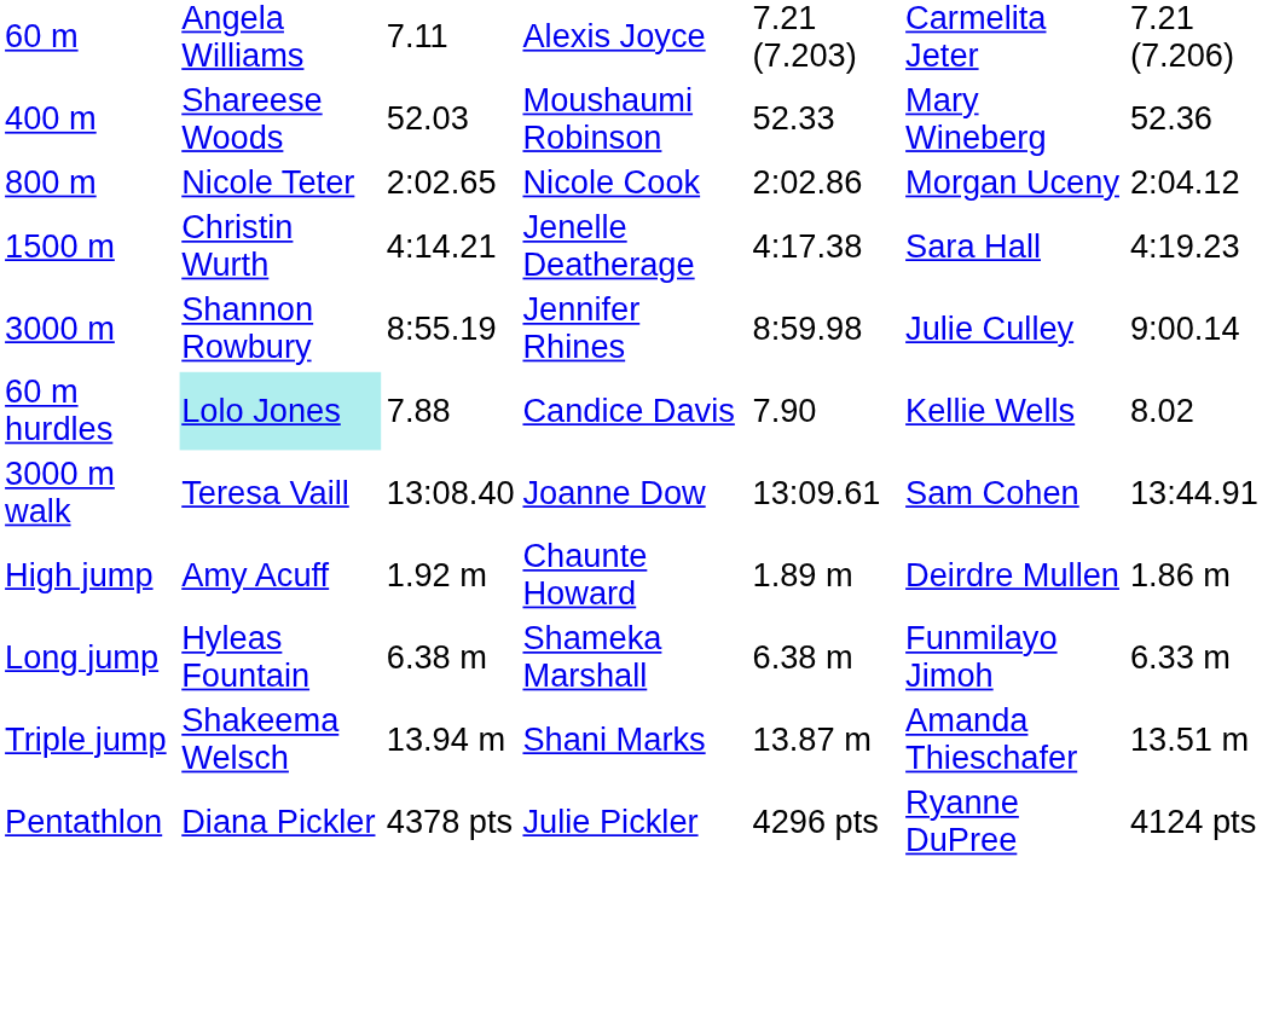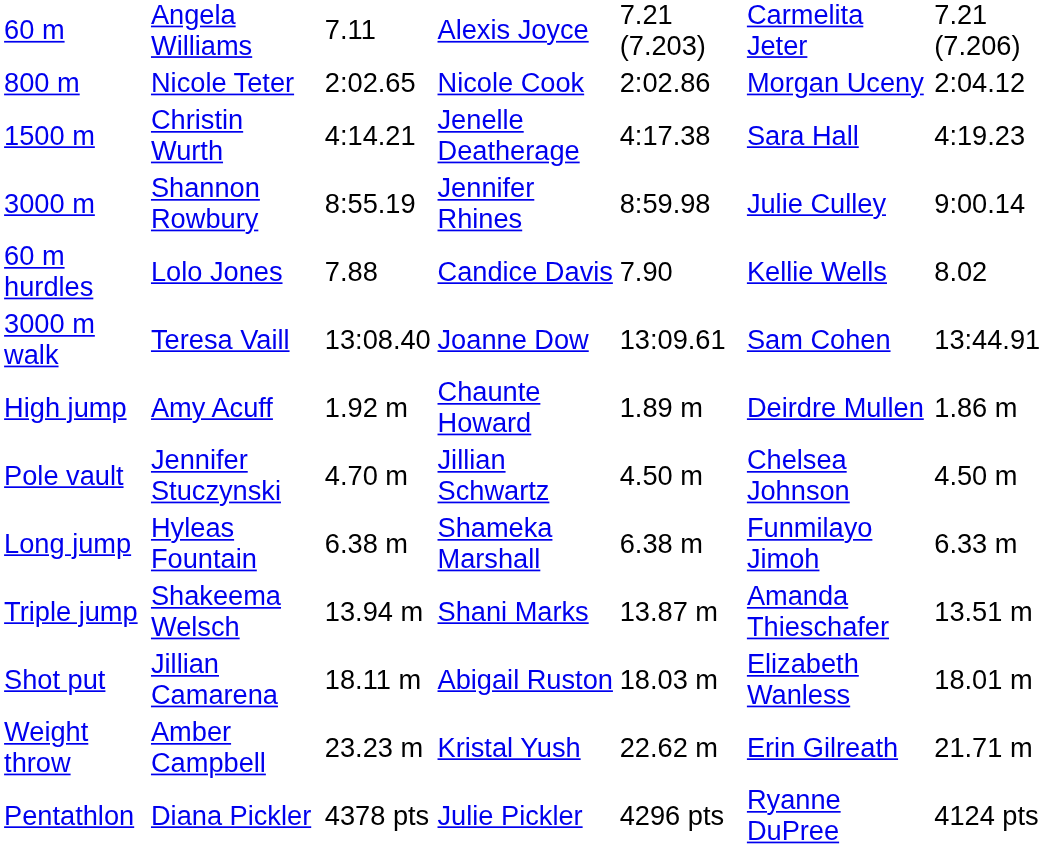- row: 400 m | Shareese Woods | 52.03 | Moushaumi Robinson | 52.33 | Mary Wineberg | 52.36
60 m hurdles | column 2: paleturquoise background -> no background
+ row: Pole vault | Jennifer Stuczynski | 4.70 m | Jillian Schwartz | 4.50 m | Chelsea Johnson | 4.50 m
+ row: Shot put | Jillian Camarena | 18.11 m | Abigail Ruston | 18.03 m | Elizabeth Wanless | 18.01 m
+ row: Weight throw | Amber Campbell | 23.23 m | Kristal Yush | 22.62 m | Erin Gilreath | 21.71 m
